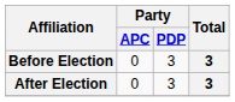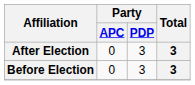rows swapped: Before Election <-> After Election
